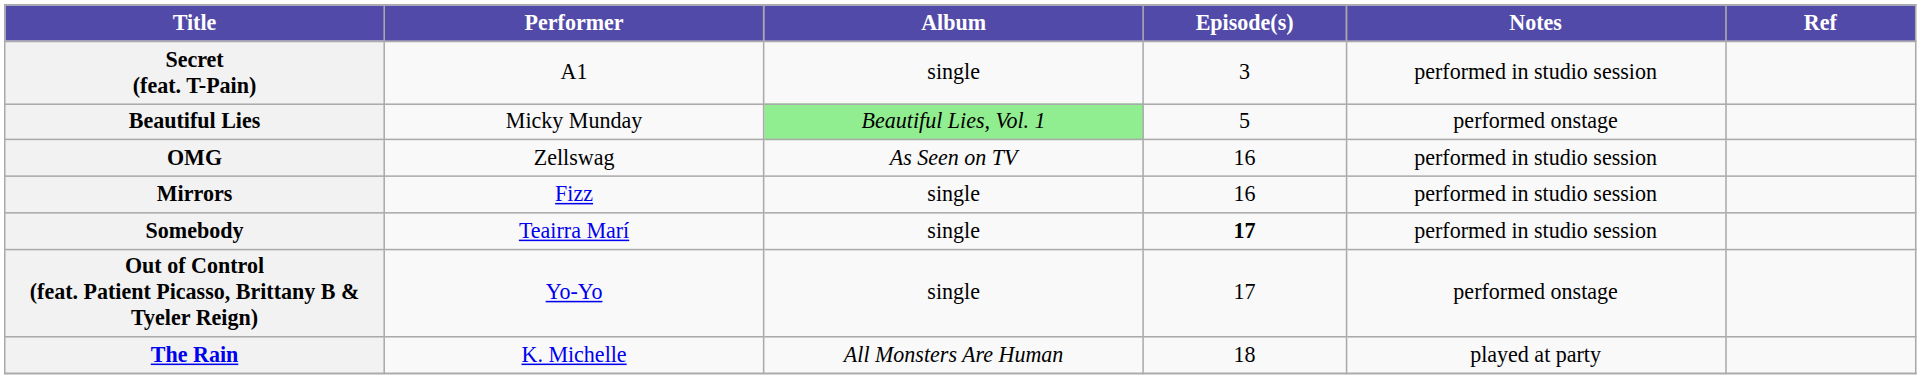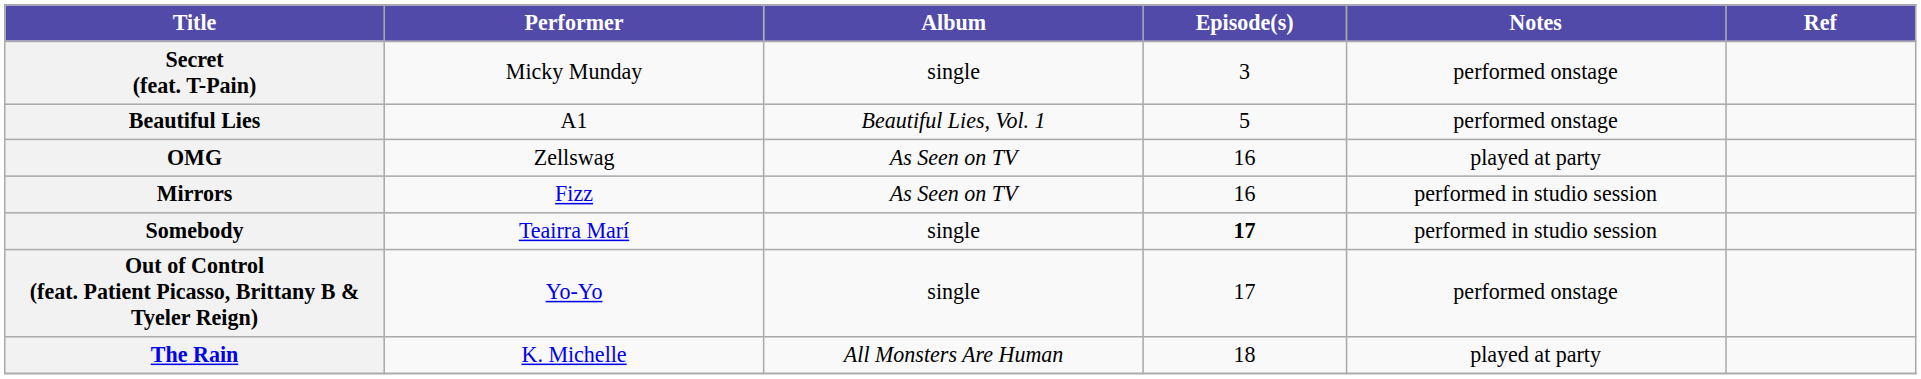Secret (feat. T-Pain) | Performer: A1 -> Micky Munday
Secret (feat. T-Pain) | Notes: performed in studio session -> performed onstage
Beautiful Lies | Performer: Micky Munday -> A1
Beautiful Lies | Album: lightgreen background -> no background
OMG | Notes: performed in studio session -> played at party
Mirrors | Album: single -> As Seen on TV
